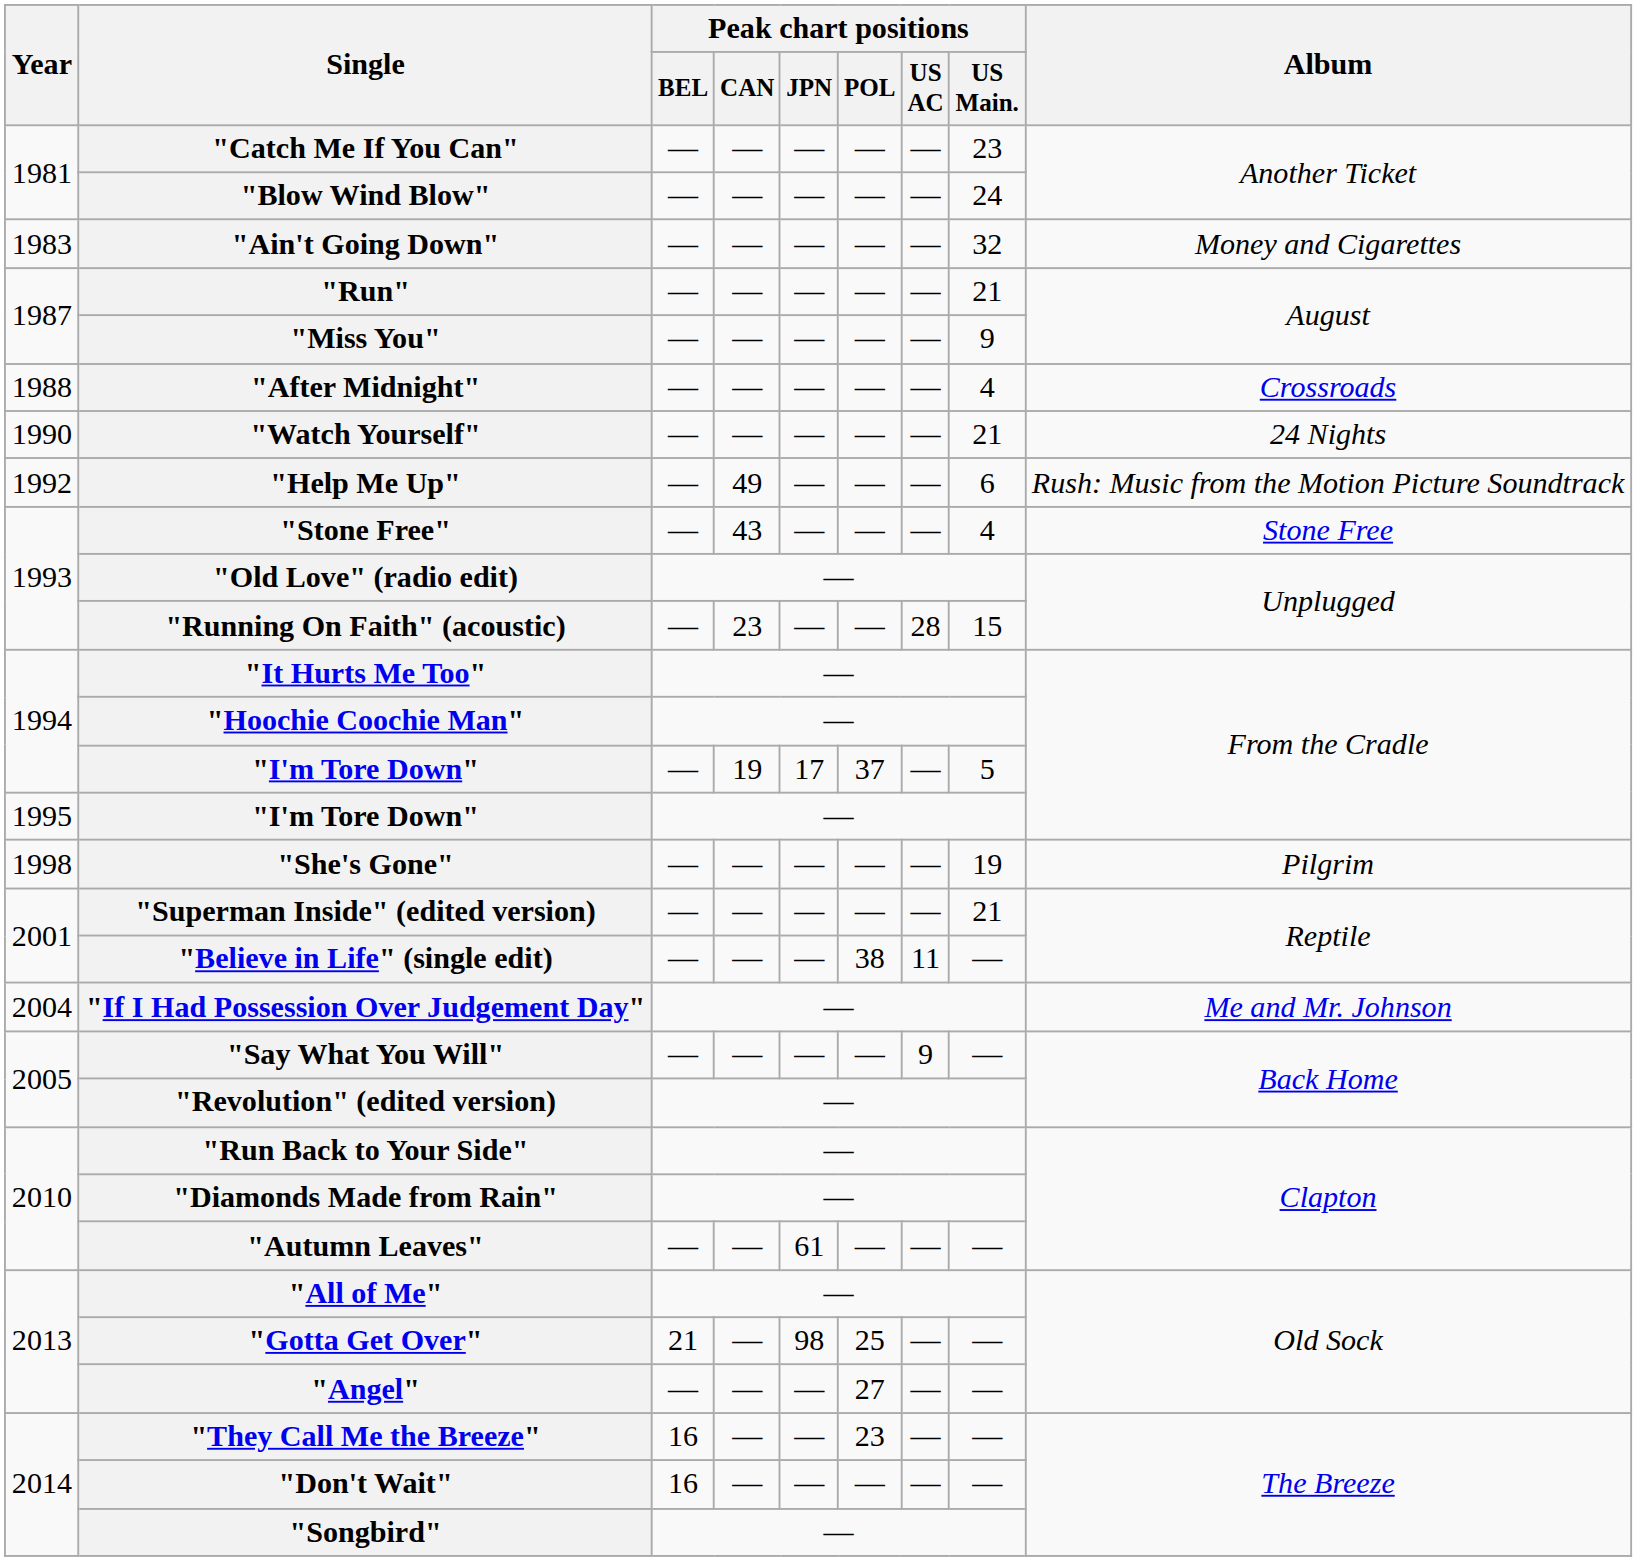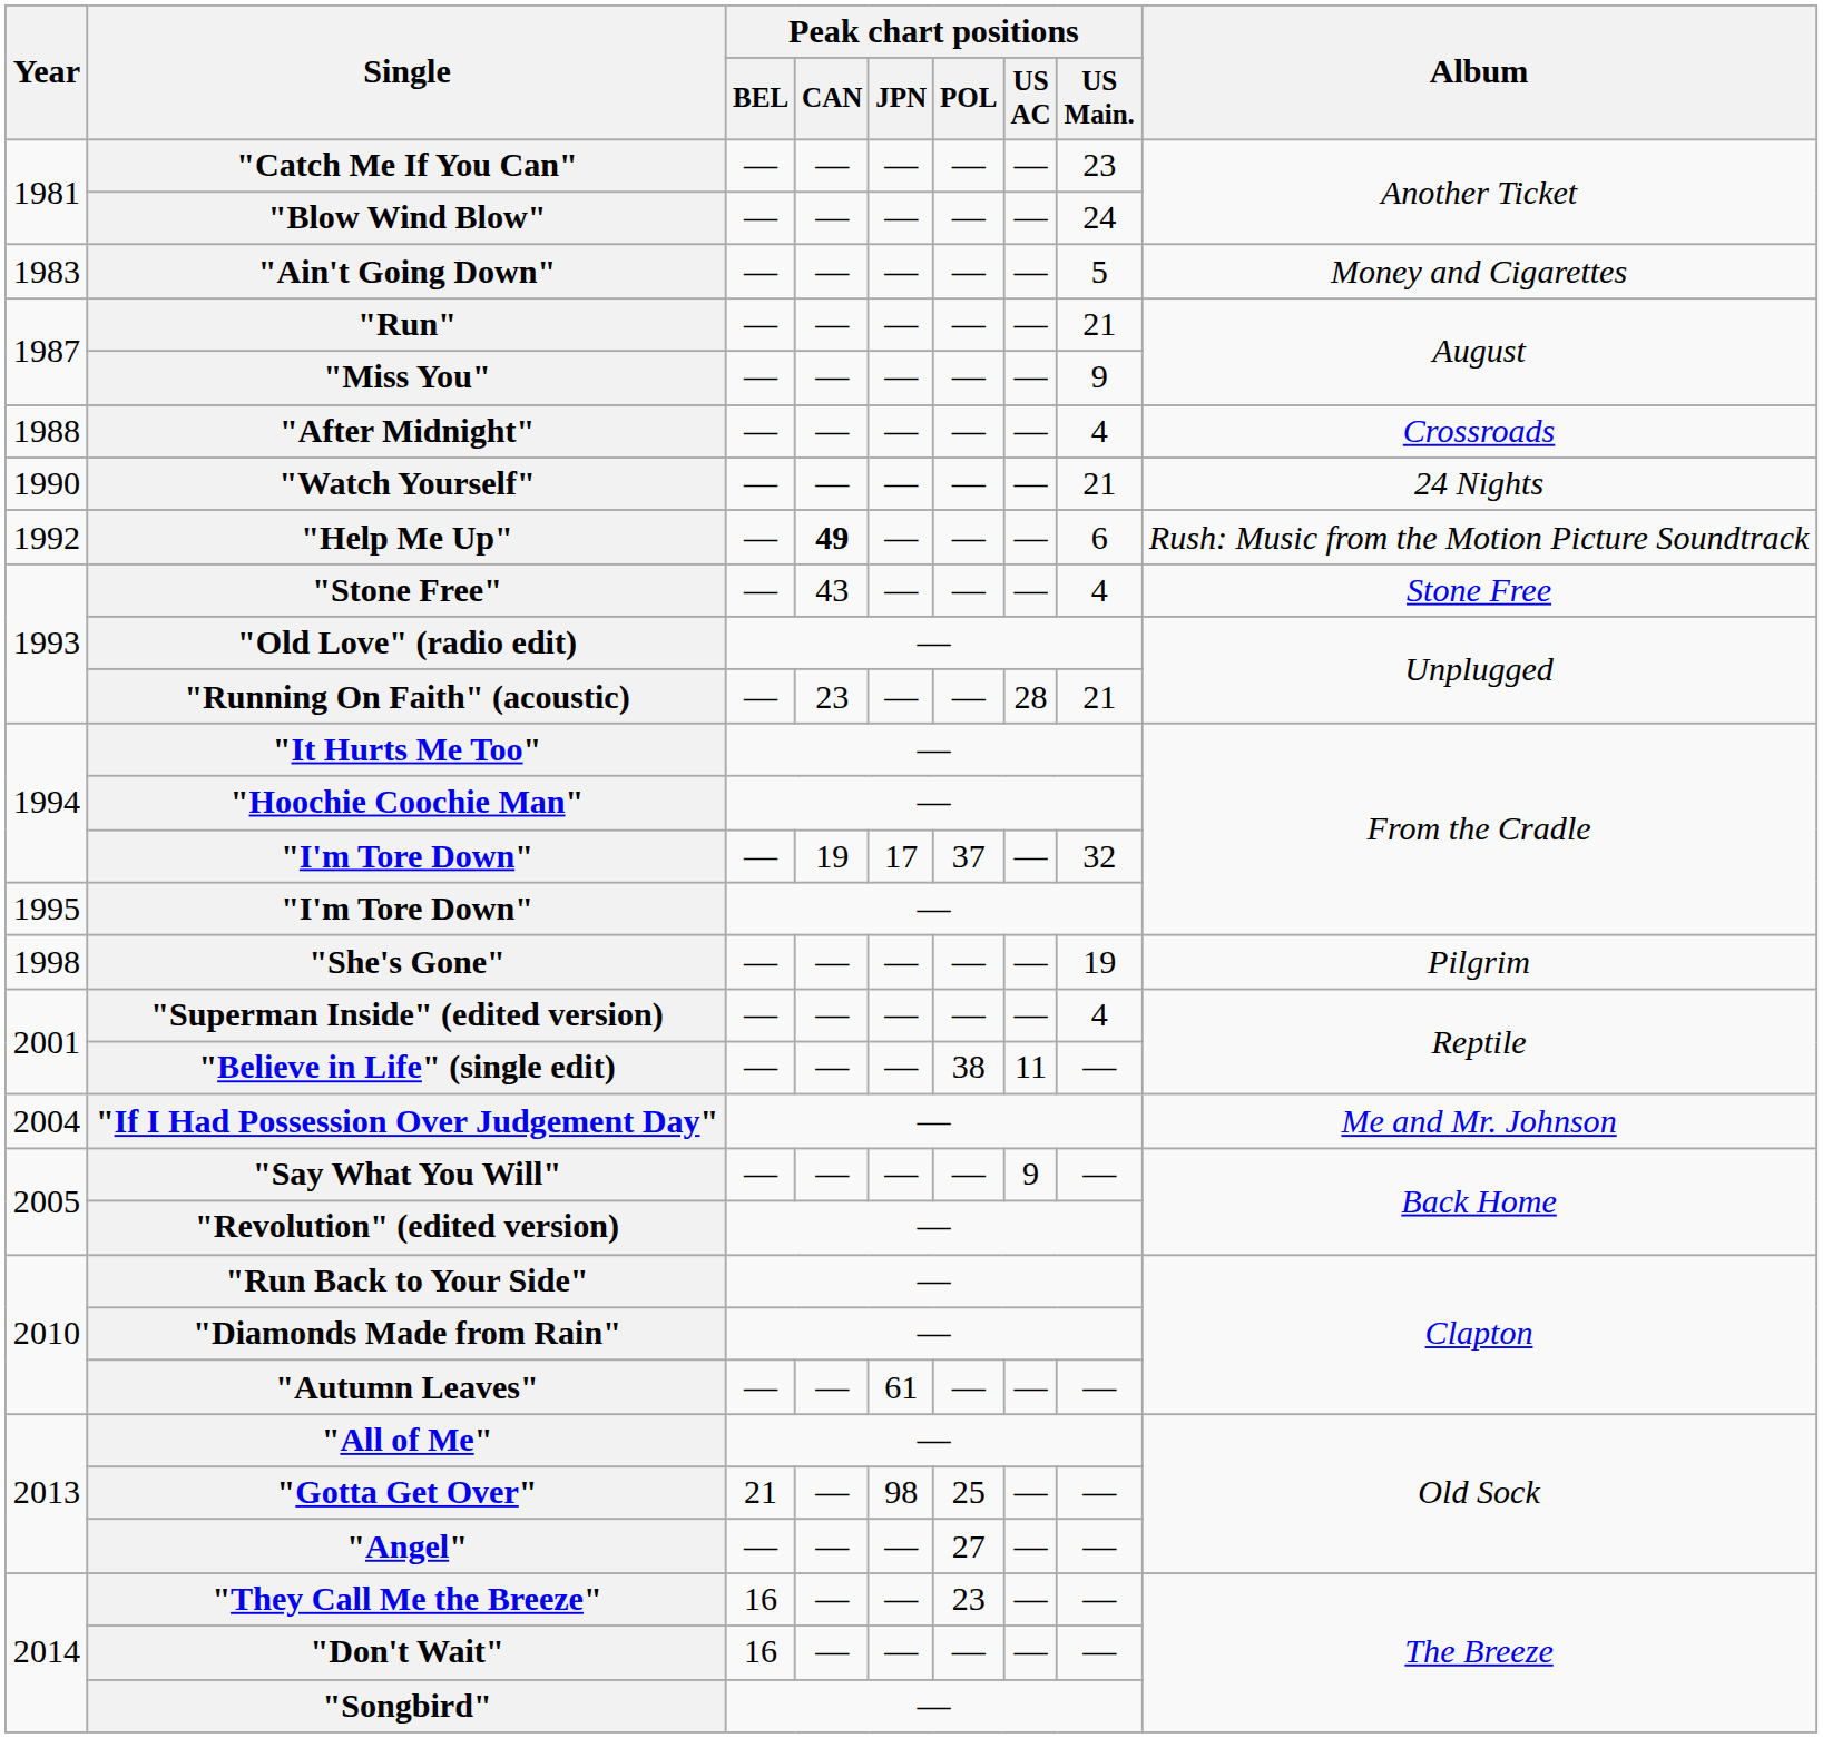"Ain't Going Down" | Peak chart positions / US Main.: 32 -> 5
"Help Me Up" | Peak chart positions / CAN: normal -> bold
"Running On Faith" (acoustic) | Peak chart positions / US Main.: 15 -> 21
1994 / "I'm Tore Down" | Peak chart positions / US Main.: 5 -> 32
"Superman Inside" (edited version) | Peak chart positions / US Main.: 21 -> 4
